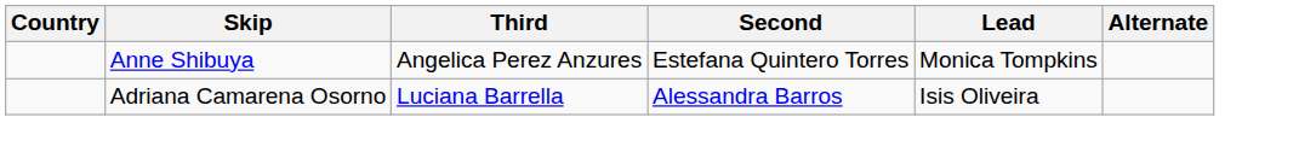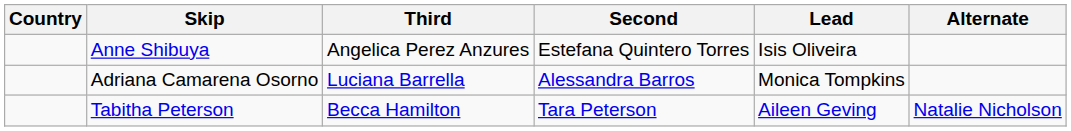Anne Shibuya | Lead: Monica Tompkins -> Isis Oliveira
Adriana Camarena Osorno | Lead: Isis Oliveira -> Monica Tompkins
+ row: Tabitha Peterson | Becca Hamilton | Tara Peterson | Aileen Geving | Natalie Nicholson
